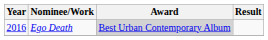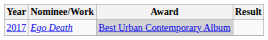Ego Death | Year: 2016 -> 2017
